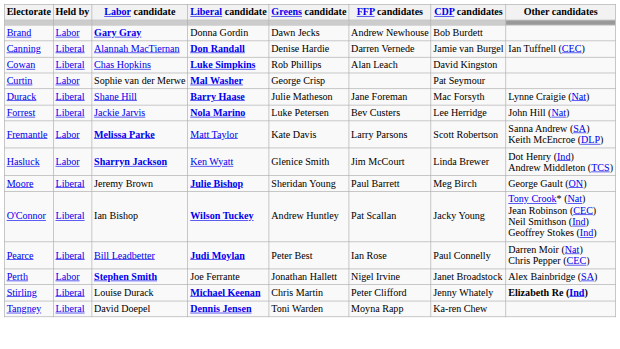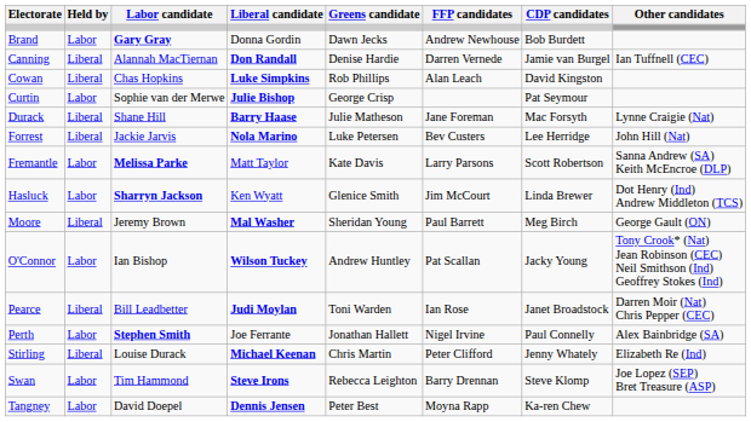Curtin | Liberal candidate: Mal Washer -> Julie Bishop
Moore | Liberal candidate: Julie Bishop -> Mal Washer
O'Connor | Held by: Liberal -> Labor
Pearce | Greens candidate: Peter Best -> Toni Warden
Pearce | CDP candidates: Paul Connelly -> Janet Broadstock
Perth | CDP candidates: Janet Broadstock -> Paul Connelly
Stirling | Other candidates: bold -> normal
+ row: Swan | Labor | Tim Hammond | Steve Irons | Rebecca Leighton | Barry Drennan | Steve Klomp | Joe Lopez (SEP) Bret Treasure (ASP)
Tangney | Held by: Liberal -> Labor
Tangney | Greens candidate: Toni Warden -> Peter Best
